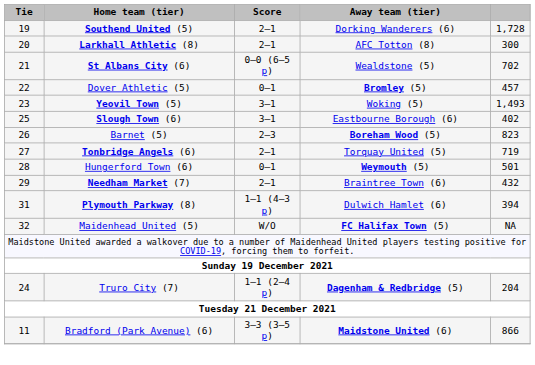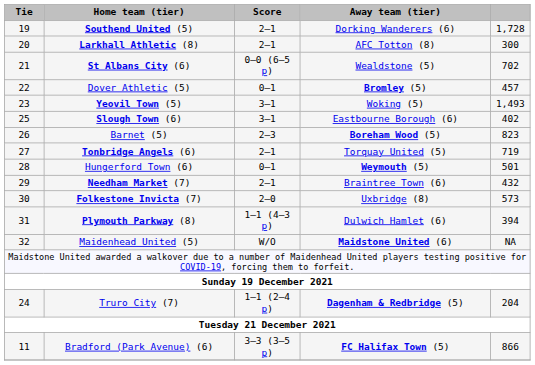+ row: 30 | Folkestone Invicta (7) | 2–0 | Uxbridge (8) | 573
Maidenhead United (5) | Away team (tier): FC Halifax Town (5) -> Maidstone United (6)
Bradford (Park Avenue) (6) | Away team (tier): Maidstone United (6) -> FC Halifax Town (5)
